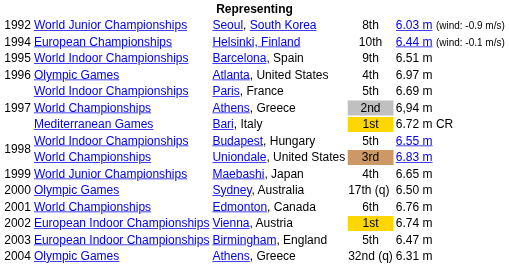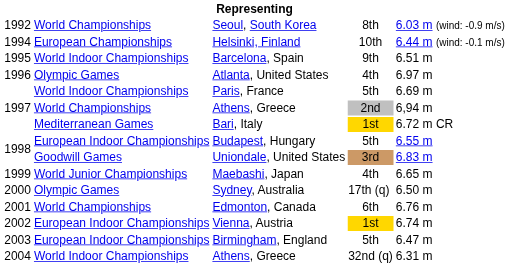Seoul, South Korea | column 2: World Junior Championships -> World Championships
Budapest, Hungary | column 2: World Indoor Championships -> European Indoor Championships
Uniondale, United States | column 2: World Championships -> Goodwill Games
2004 / Athens, Greece | column 2: Olympic Games -> World Indoor Championships
